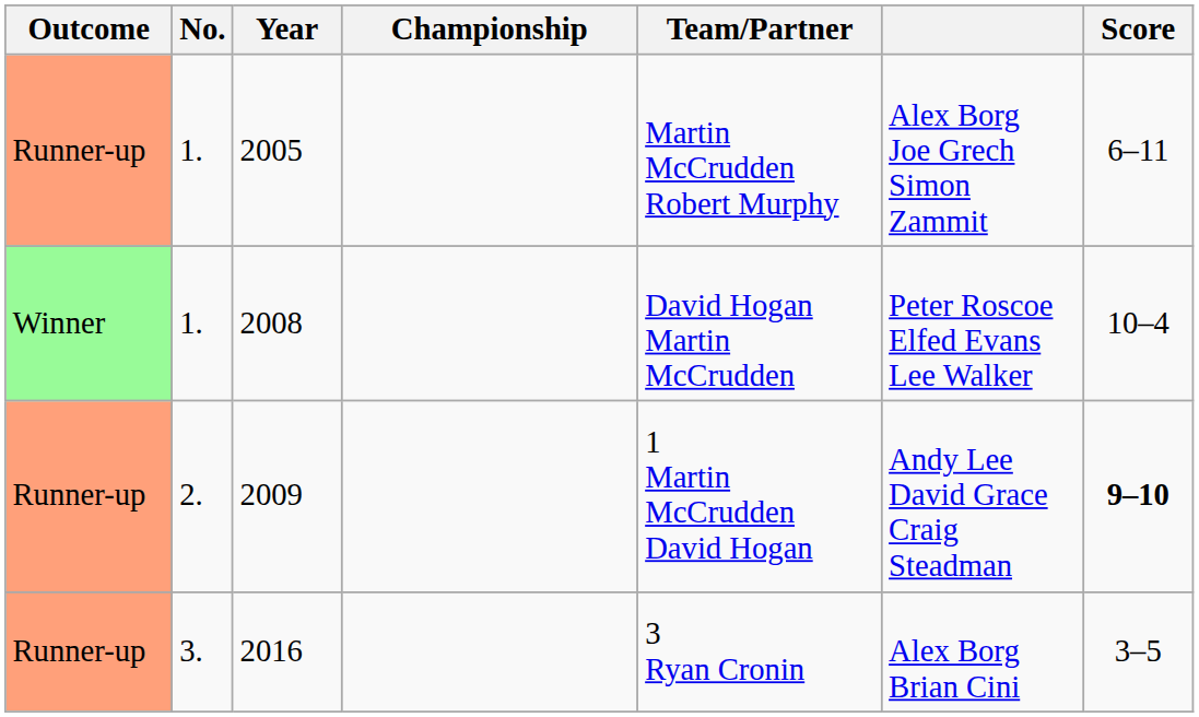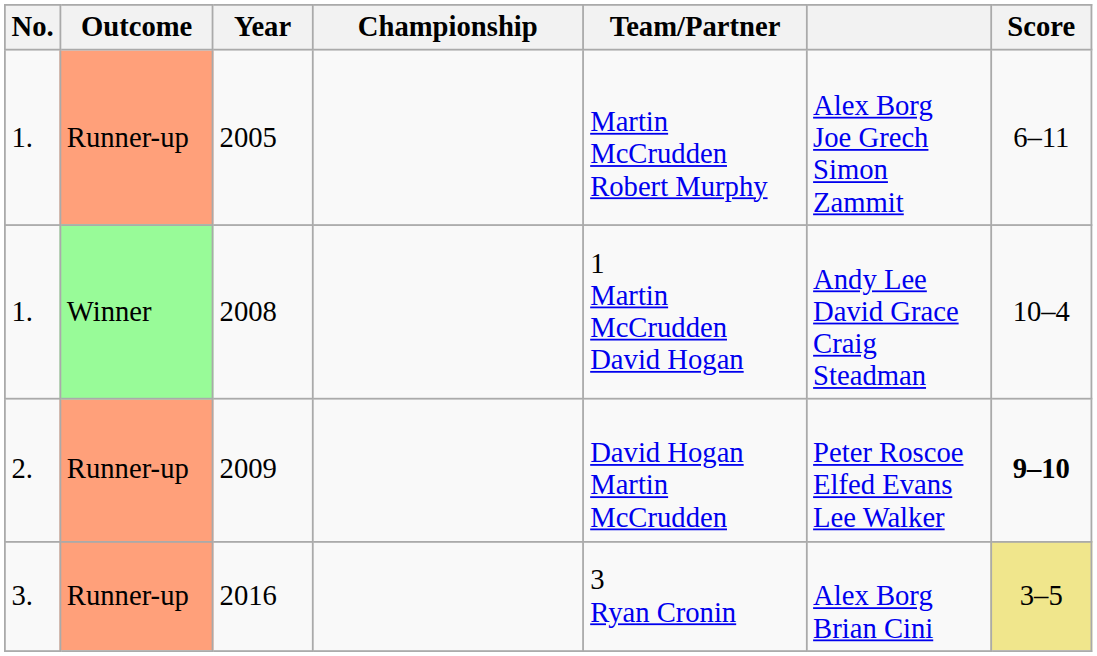columns swapped: Outcome <-> No.
2008 | Team/Partner: David Hogan Martin McCrudden -> 1 Martin McCrudden David Hogan
2008 | column 6: Peter Roscoe Elfed Evans Lee Walker -> Andy Lee David Grace Craig Steadman
2009 | Team/Partner: 1 Martin McCrudden David Hogan -> David Hogan Martin McCrudden
2009 | column 6: Andy Lee David Grace Craig Steadman -> Peter Roscoe Elfed Evans Lee Walker
2016 | Score: no background -> khaki background
